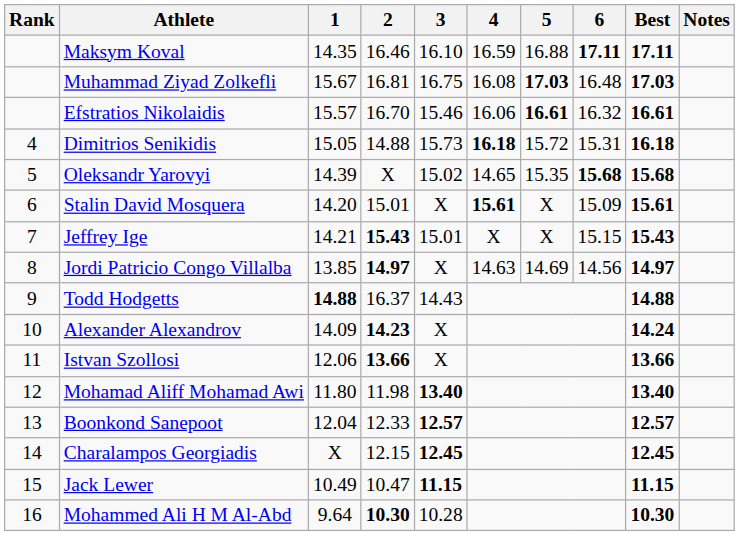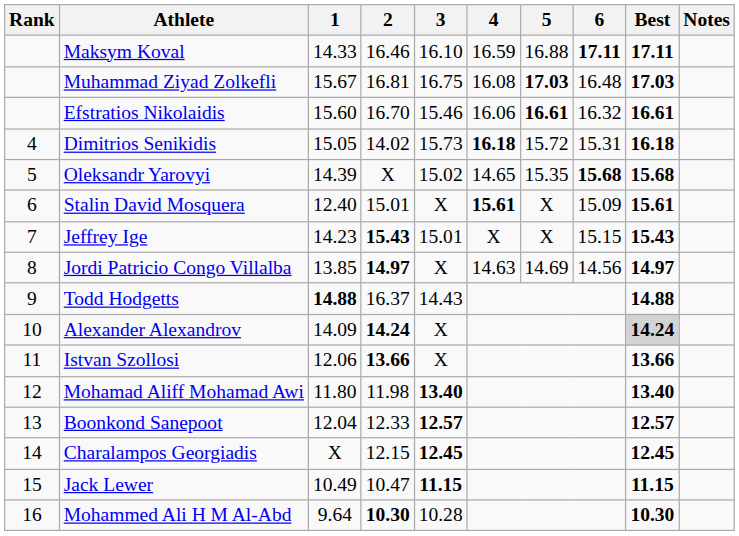Maksym Koval | 1: 14.35 -> 14.33
Efstratios Nikolaidis | 1: 15.57 -> 15.60
Dimitrios Senikidis | 2: 14.88 -> 14.02
Stalin David Mosquera | 1: 14.20 -> 12.40
Jeffrey Ige | 1: 14.21 -> 14.23
Alexander Alexandrov | 2: 14.23 -> 14.24
Alexander Alexandrov | Best: no background -> lightgrey background
